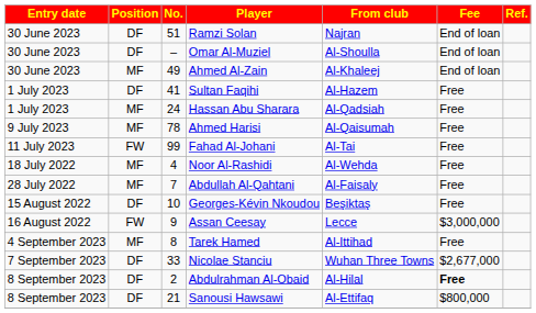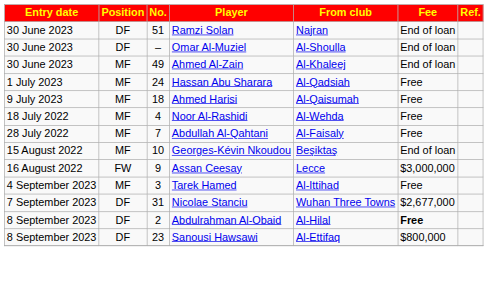- row: 1 July 2023 | DF | 41 | Sultan Faqihi | Al-Hazem | Free
Ahmed Harisi | No.: 78 -> 18
- row: 11 July 2023 | FW | 99 | Fahad Al-Johani | Al-Tai | Free
Georges-Kévin Nkoudou | Position: DF -> MF
Georges-Kévin Nkoudou | Fee: Free -> End of loan
Tarek Hamed | No.: 8 -> 3
Nicolae Stanciu | No.: 33 -> 31
Sanousi Hawsawi | No.: 21 -> 23
